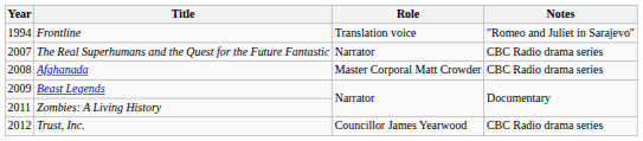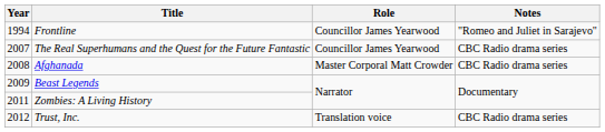Frontline | Role: Translation voice -> Councillor James Yearwood
The Real Superhumans and the Quest for the Future Fantastic | Role: Narrator -> Councillor James Yearwood
Trust, Inc. | Role: Councillor James Yearwood -> Translation voice
